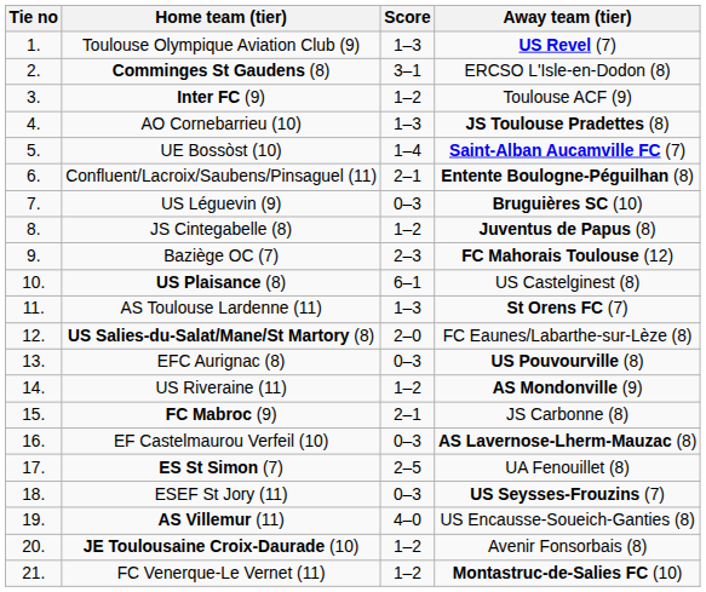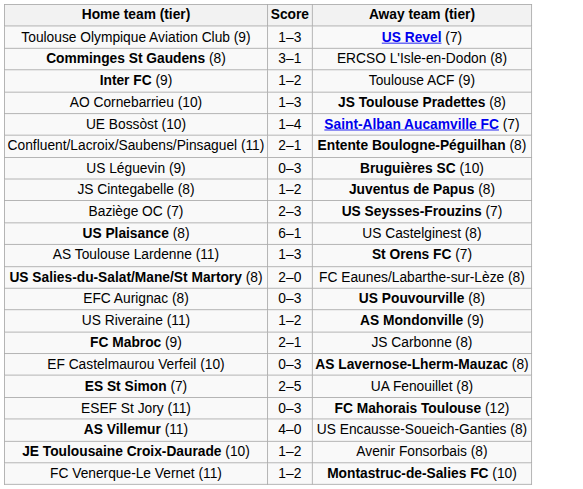- column: Tie no | 1. | 2. | 3. | 4. | 5. | 6. | 7. | 8. | 9. | 10. | 11. | 12. | 13. | 14. | 15. | 16. | 17. | 18. | 19. | 20. | 21.
Baziège OC (7) | Away team (tier): FC Mahorais Toulouse (12) -> US Seysses-Frouzins (7)
ESEF St Jory (11) | Away team (tier): US Seysses-Frouzins (7) -> FC Mahorais Toulouse (12)
